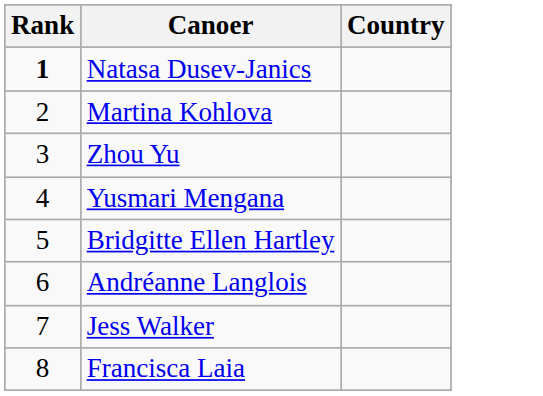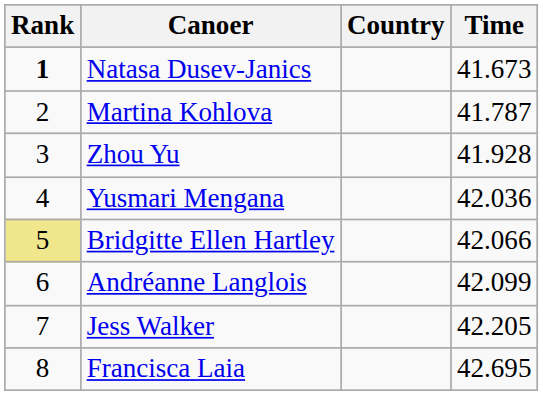+ column: Time | 41.673 | 41.787 | 41.928 | 42.036 | 42.066 | 42.099 | 42.205 | 42.695
Bridgitte Ellen Hartley | Rank: no background -> khaki background
